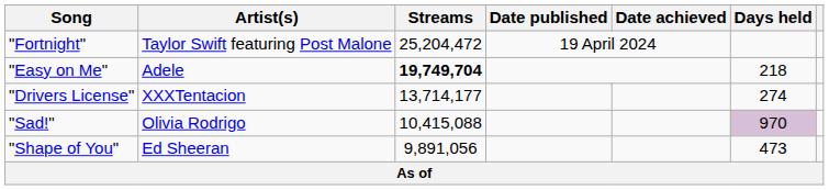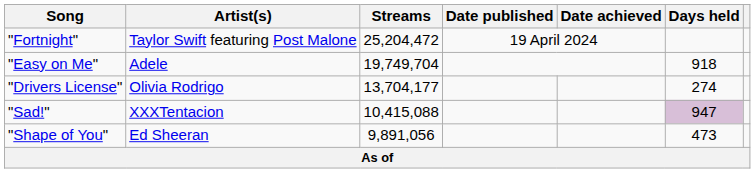"Easy on Me" | Streams: bold -> normal
"Easy on Me" | Days held: 218 -> 918
"Drivers License" | Artist(s): XXXTentacion -> Olivia Rodrigo
"Drivers License" | Streams: 13,714,177 -> 13,704,177
"Sad!" | Artist(s): Olivia Rodrigo -> XXXTentacion
"Sad!" | Days held: 970 -> 947
